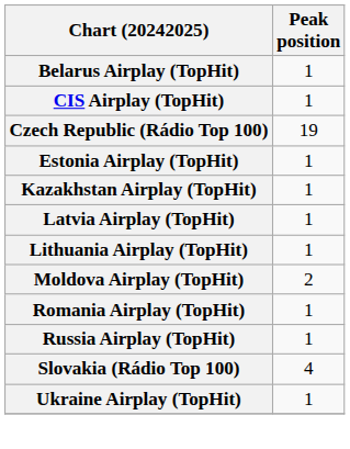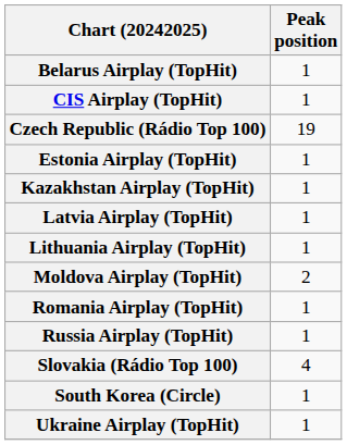+ row: South Korea (Circle) | 1
